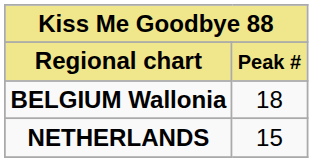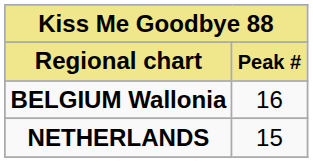BELGIUM Wallonia | Peak #: 18 -> 16
